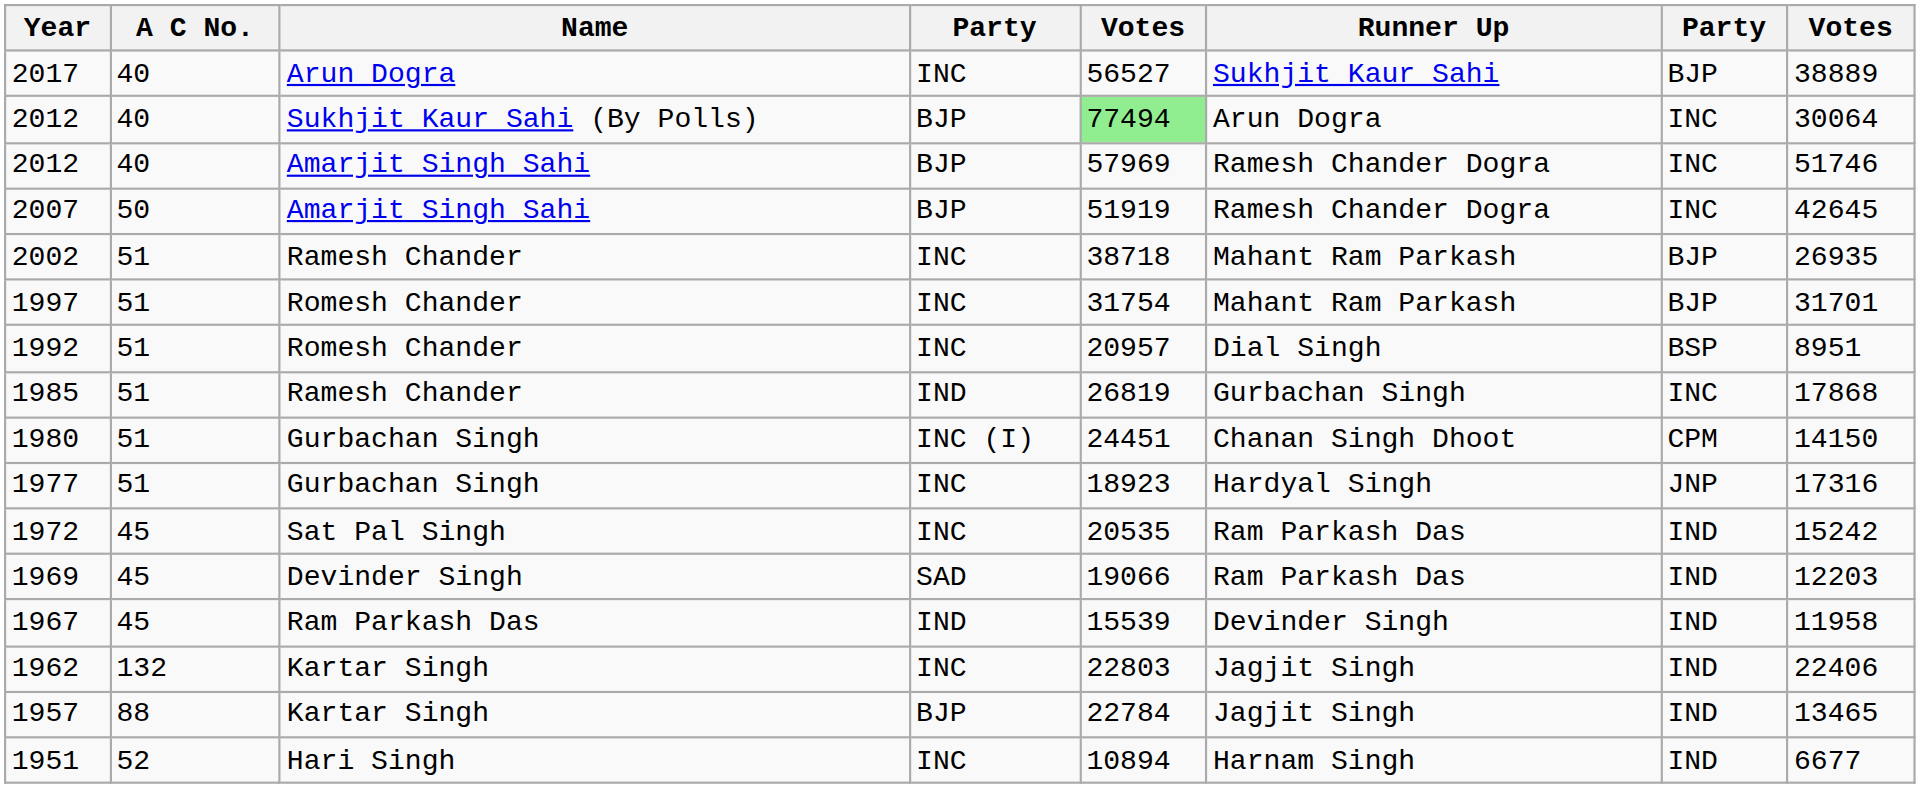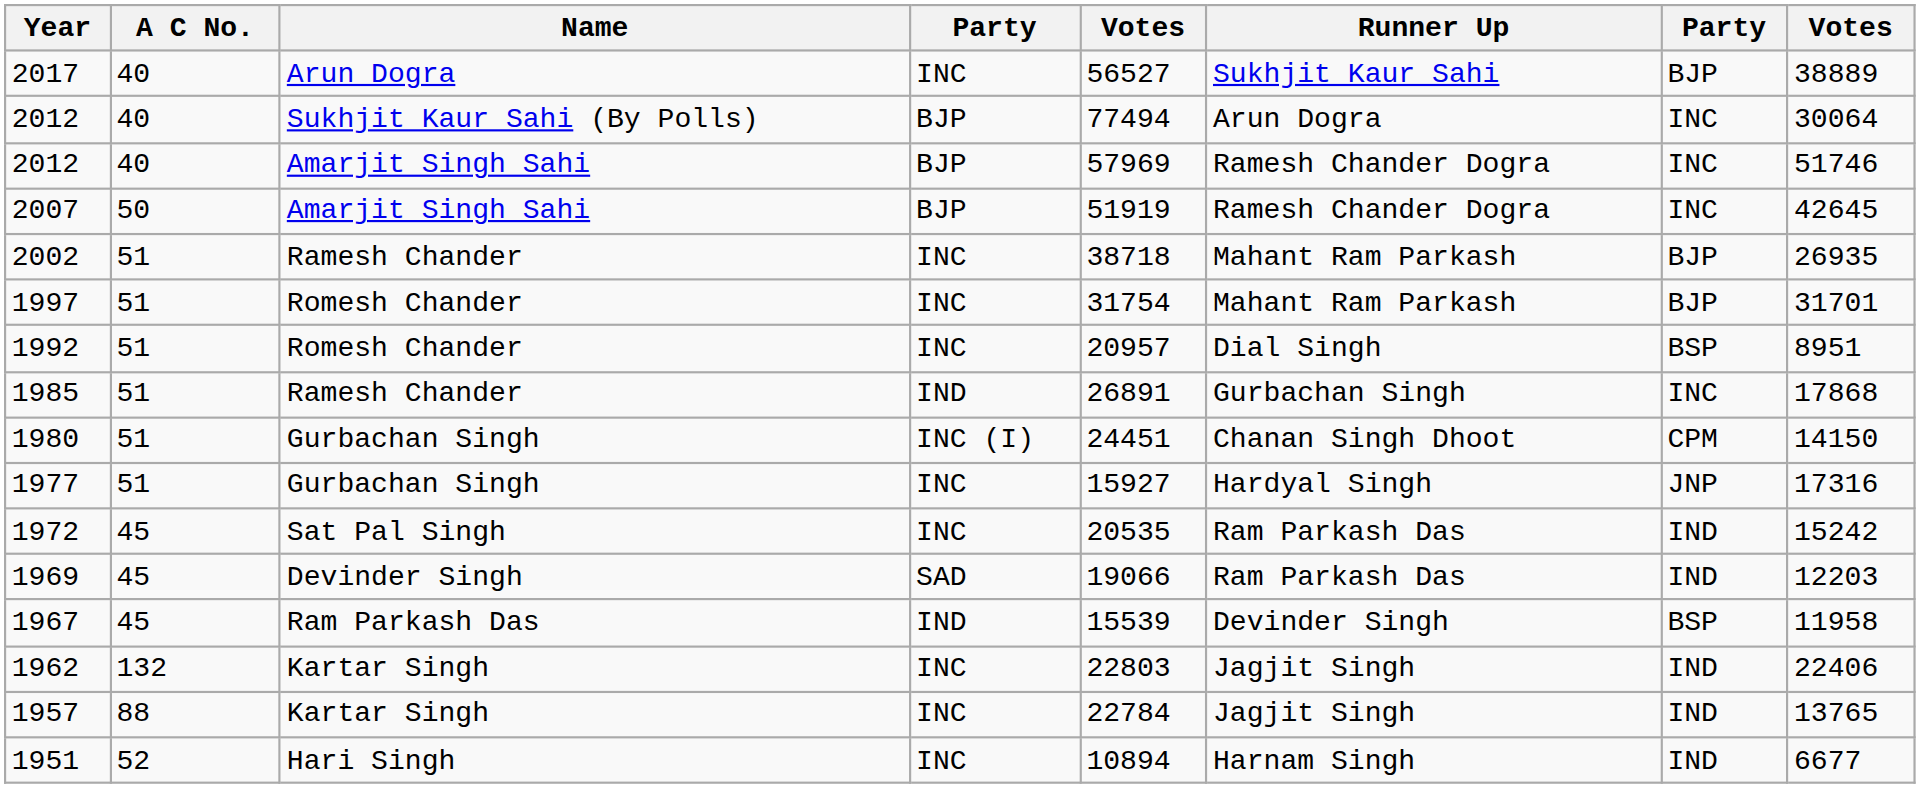2012 / Sukhjit Kaur Sahi (By Polls) | column 5: lightgreen background -> no background
1985 | column 5: 26819 -> 26891
1977 | column 5: 18923 -> 15927
1967 | column 7: IND -> BSP
1957 | column 4: BJP -> INC
1957 | column 8: 13465 -> 13765
